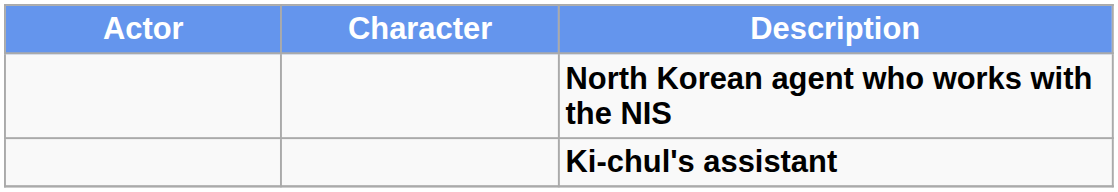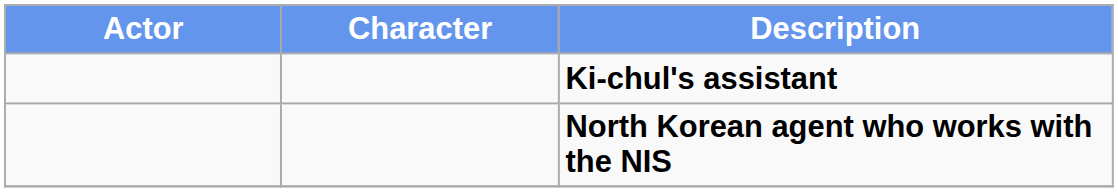rows swapped: Ki-chul's assistant <-> North Korean agent who works with the NIS
